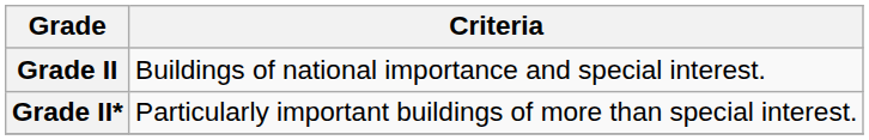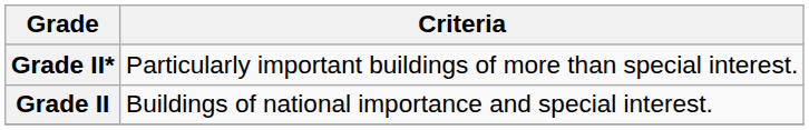rows swapped: Grade II* <-> Grade II
